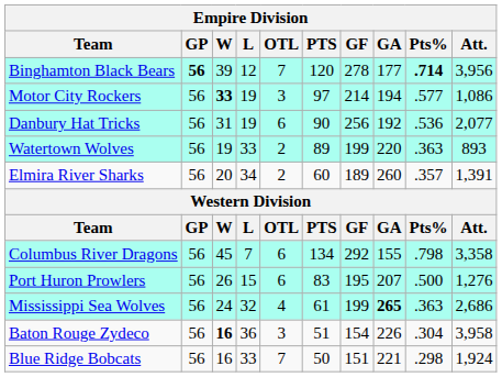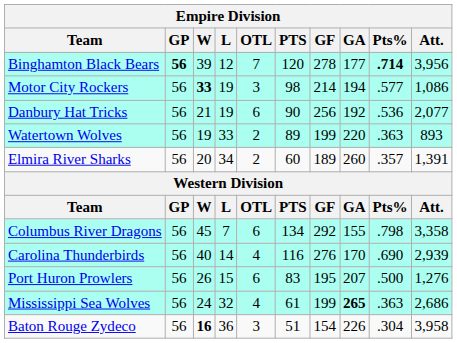Motor City Rockers | PTS: 97 -> 98
Danbury Hat Tricks | W: 31 -> 21
+ row: Carolina Thunderbirds | 56 | 40 | 14 | 4 | 116 | 276 | 170 | .690 | 2,939
- row: Blue Ridge Bobcats | 56 | 16 | 33 | 7 | 50 | 151 | 221 | .298 | 1,924
